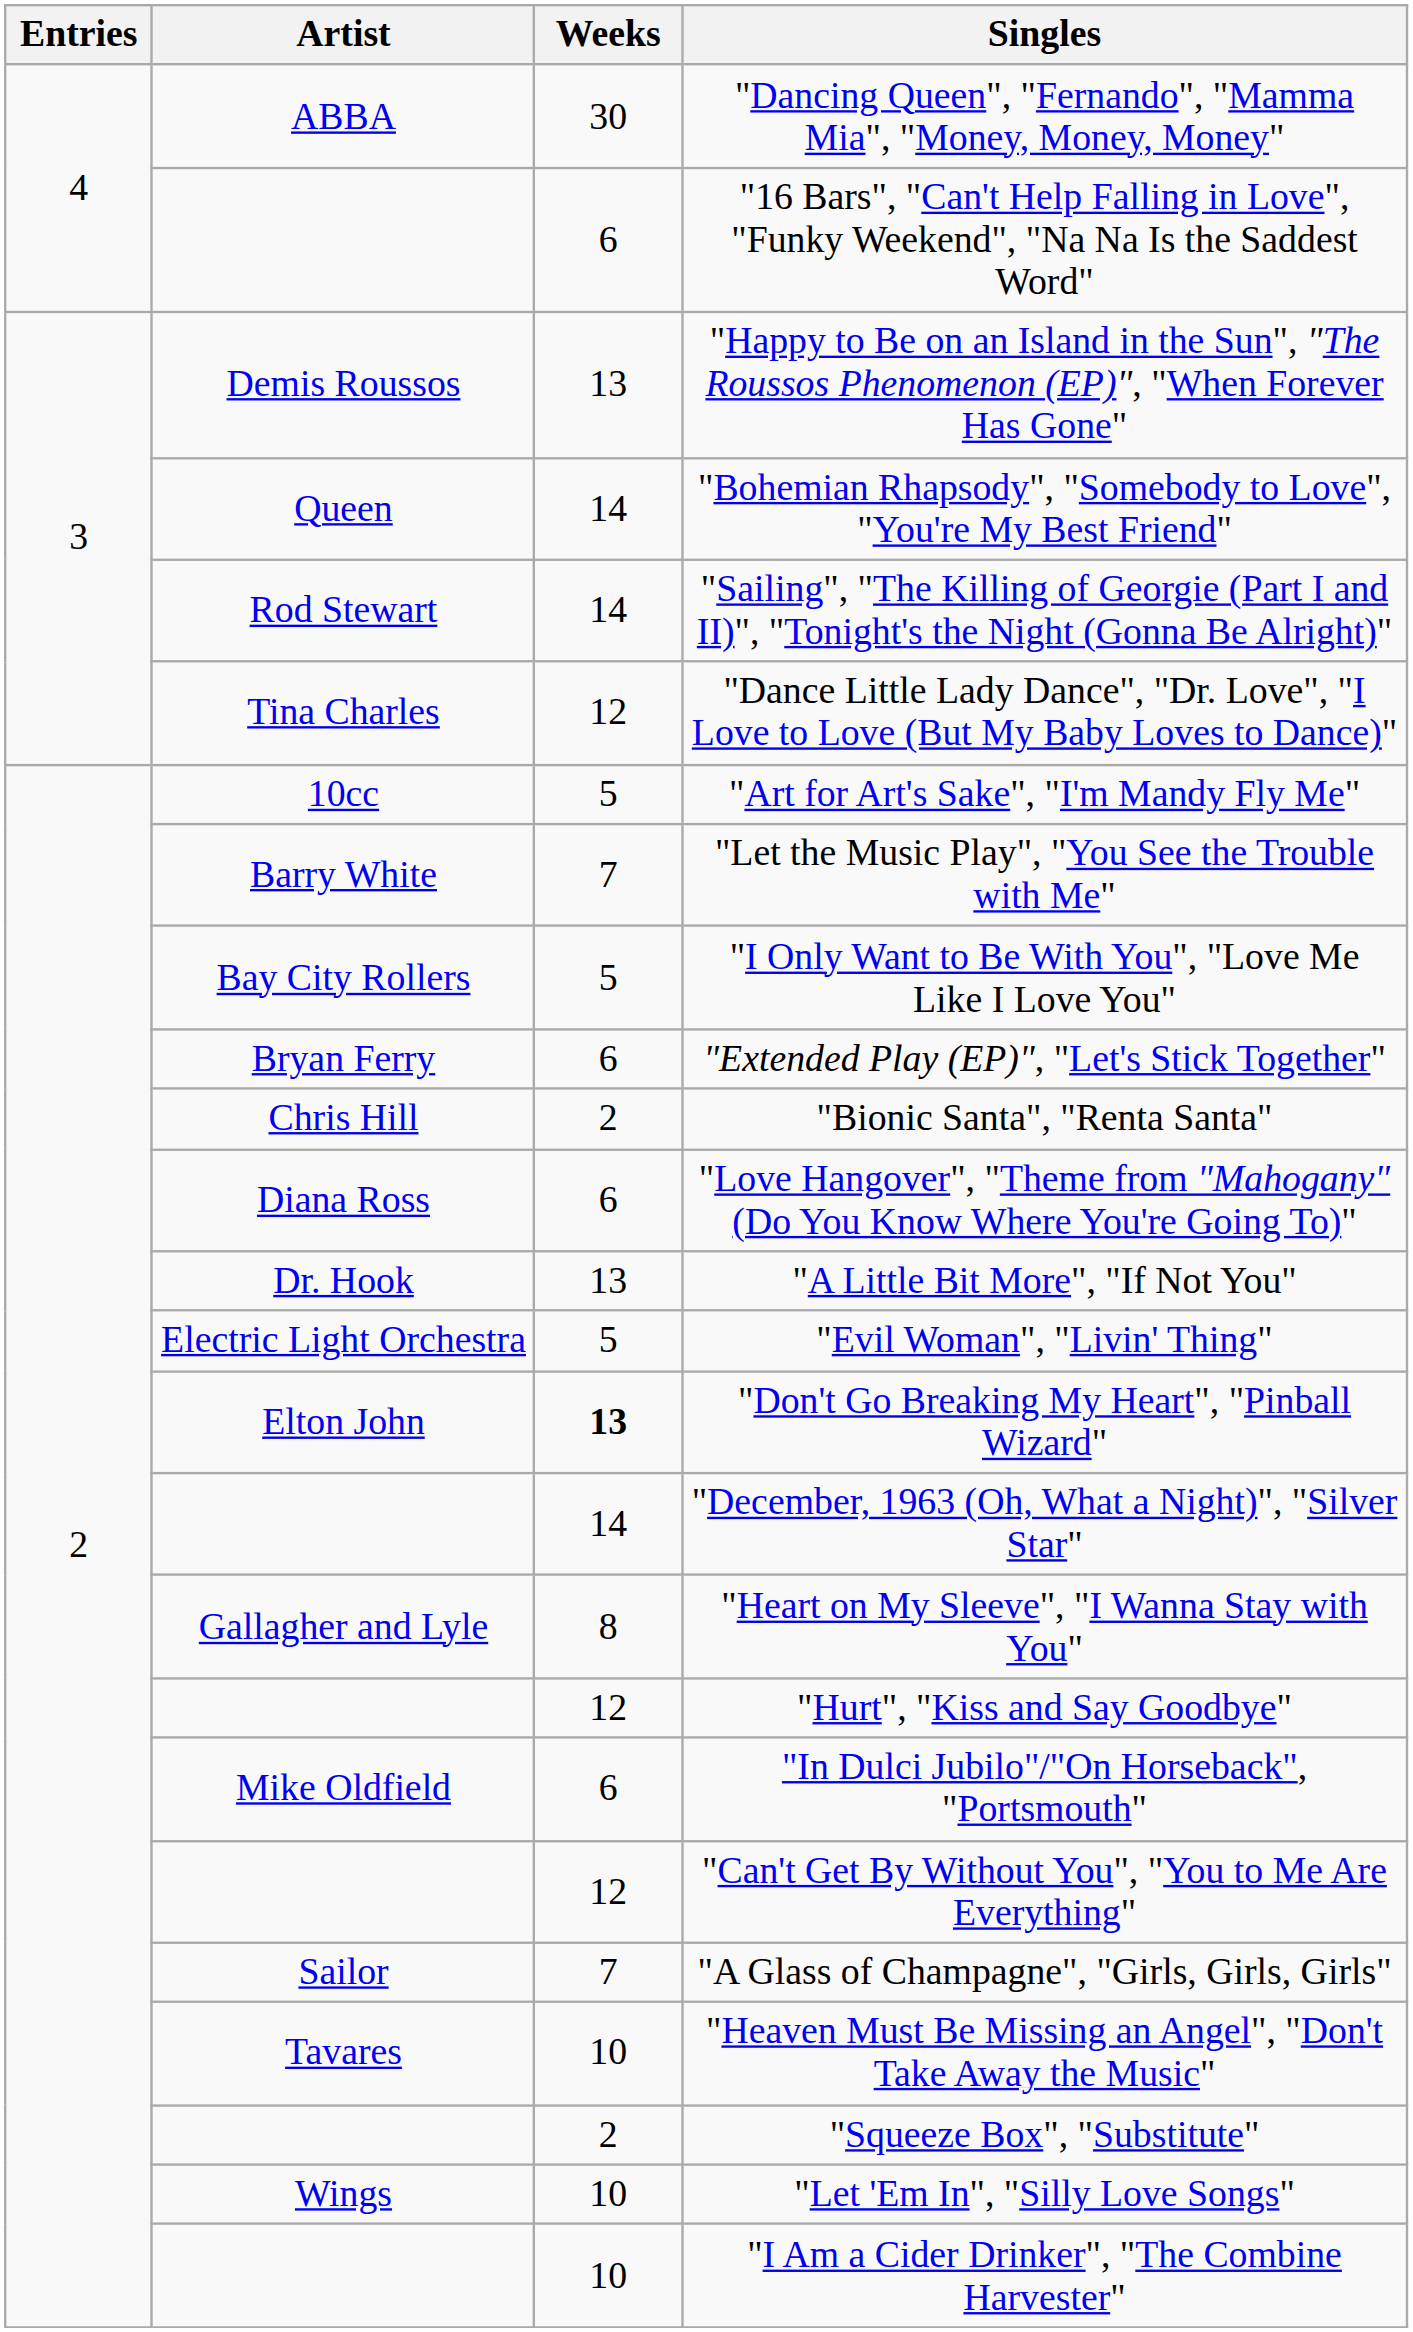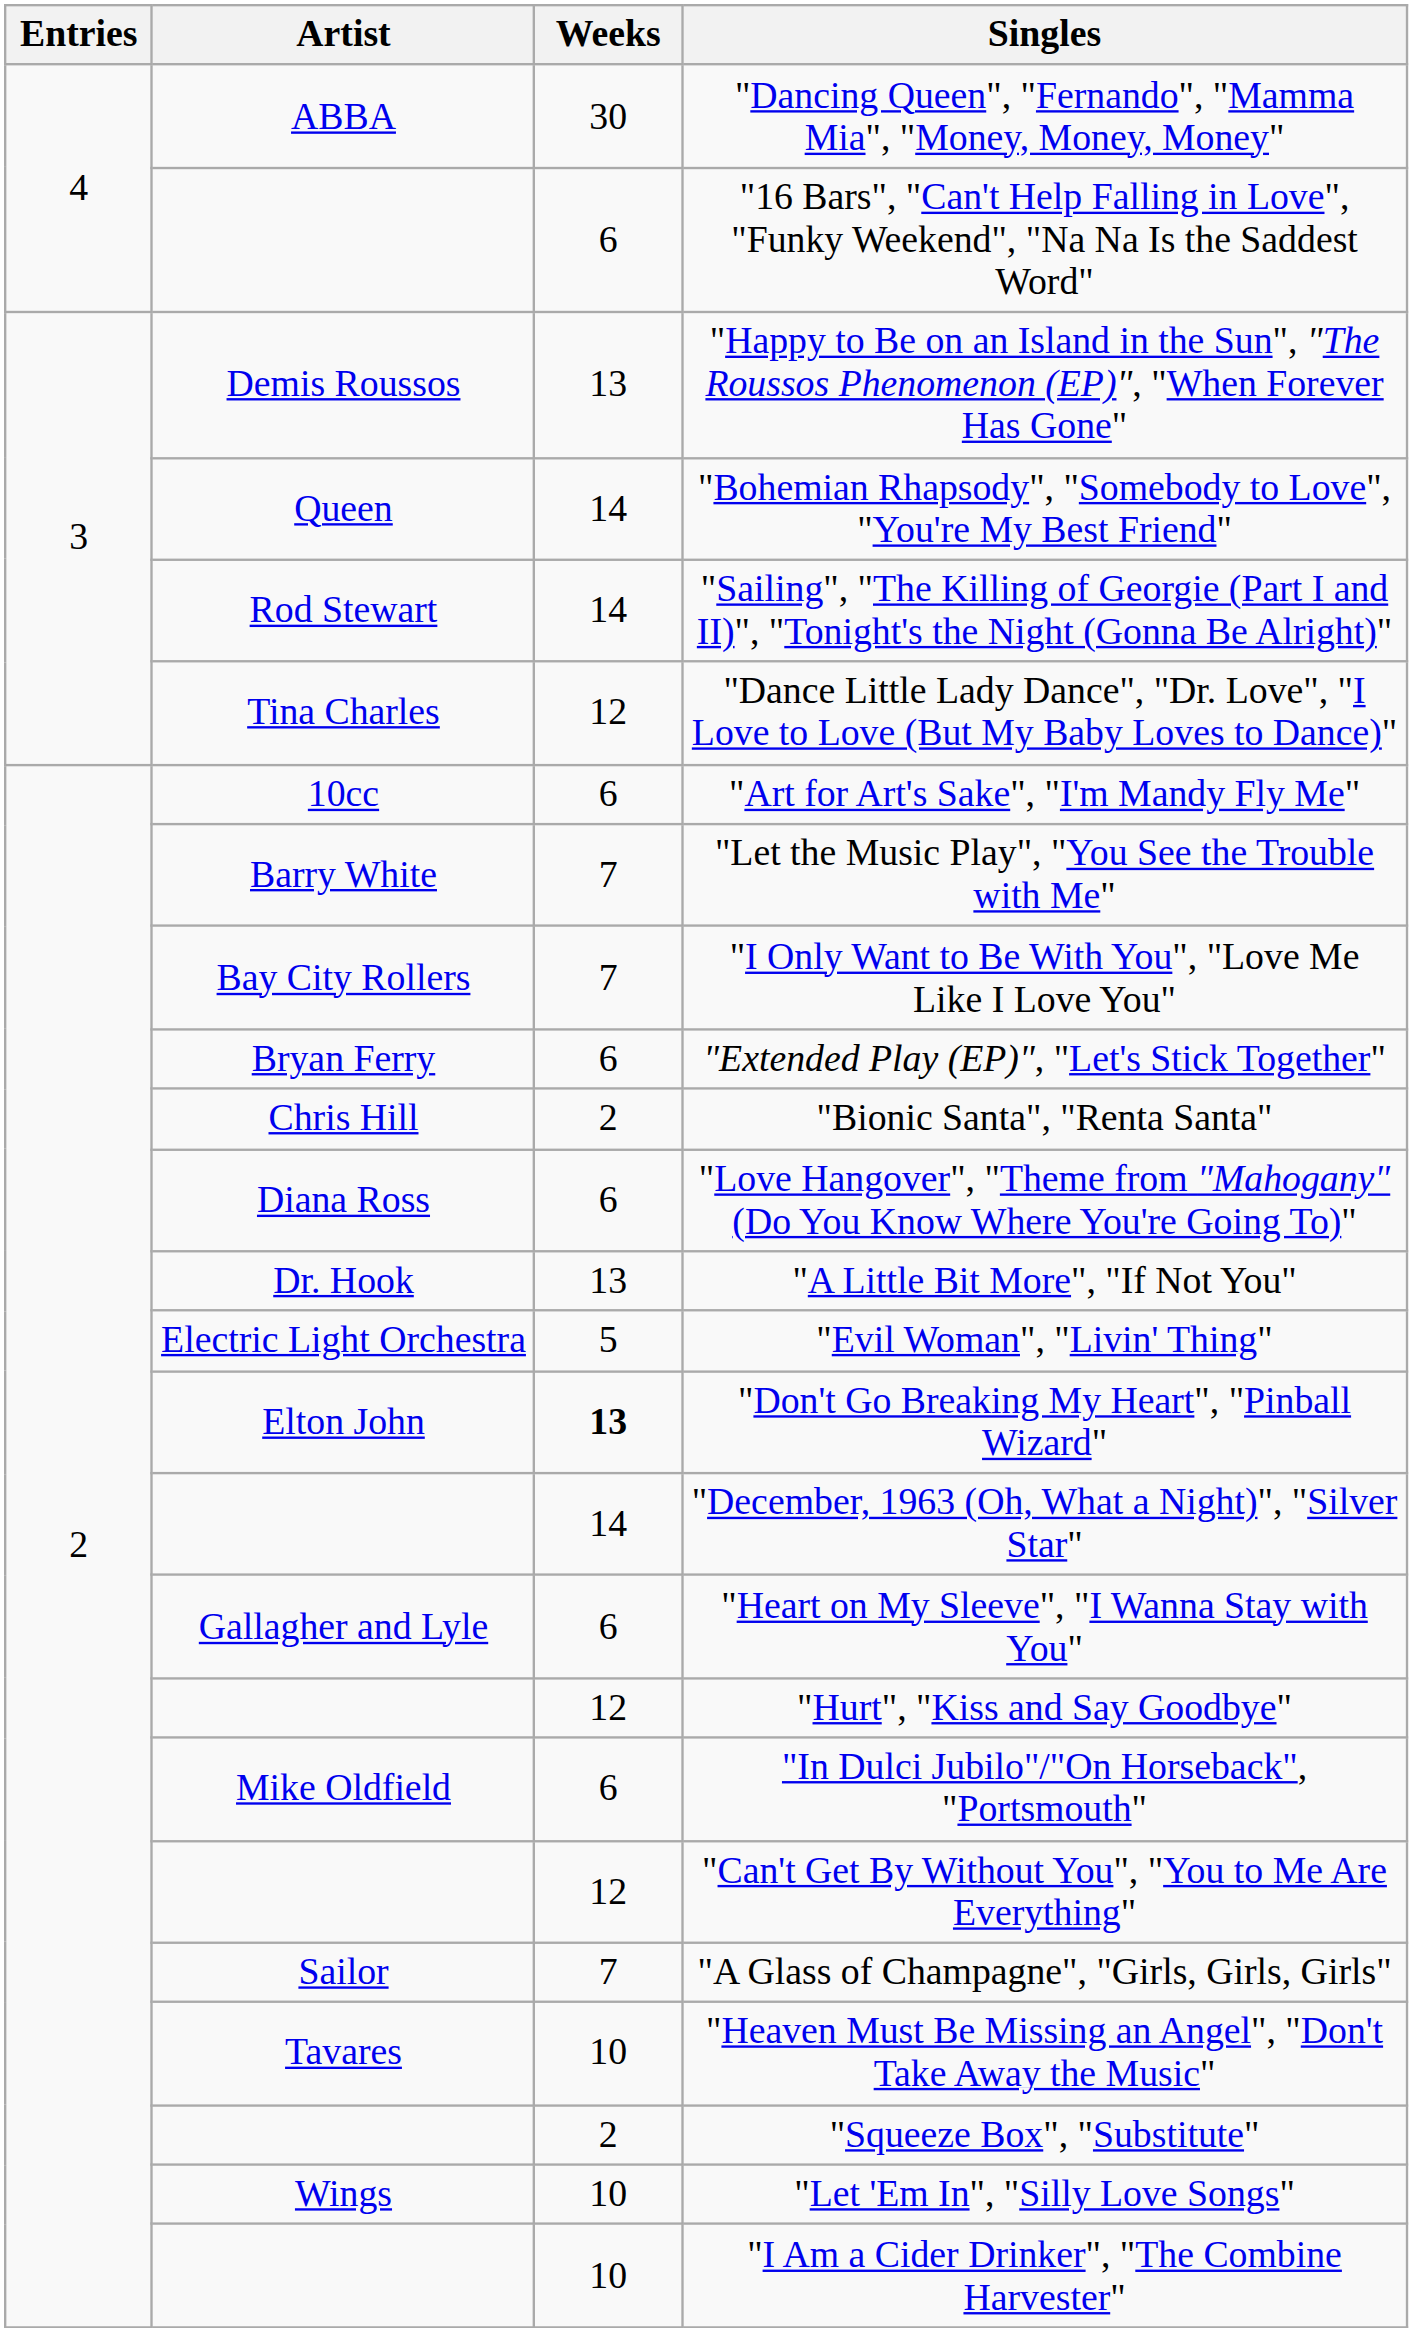"Art for Art's Sake", "I'm Mandy Fly Me" | Weeks: 5 -> 6
"I Only Want to Be With You", "Love Me Like I Love You" | Weeks: 5 -> 7
"Heart on My Sleeve", "I Wanna Stay with You" | Weeks: 8 -> 6
